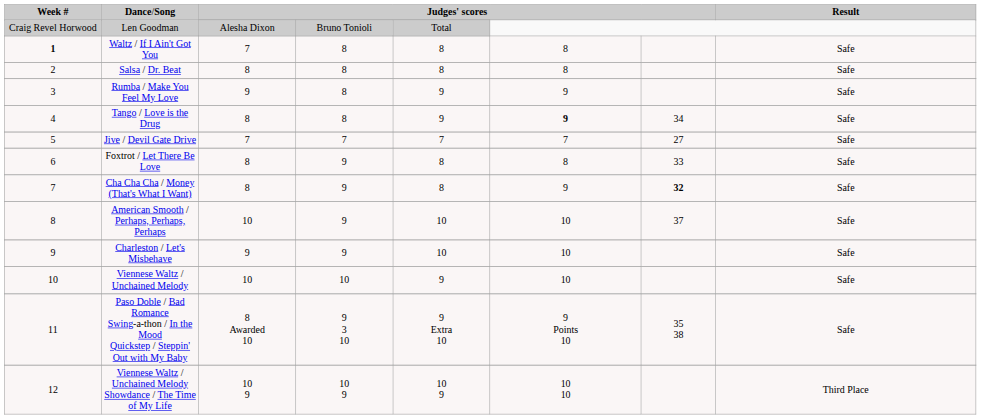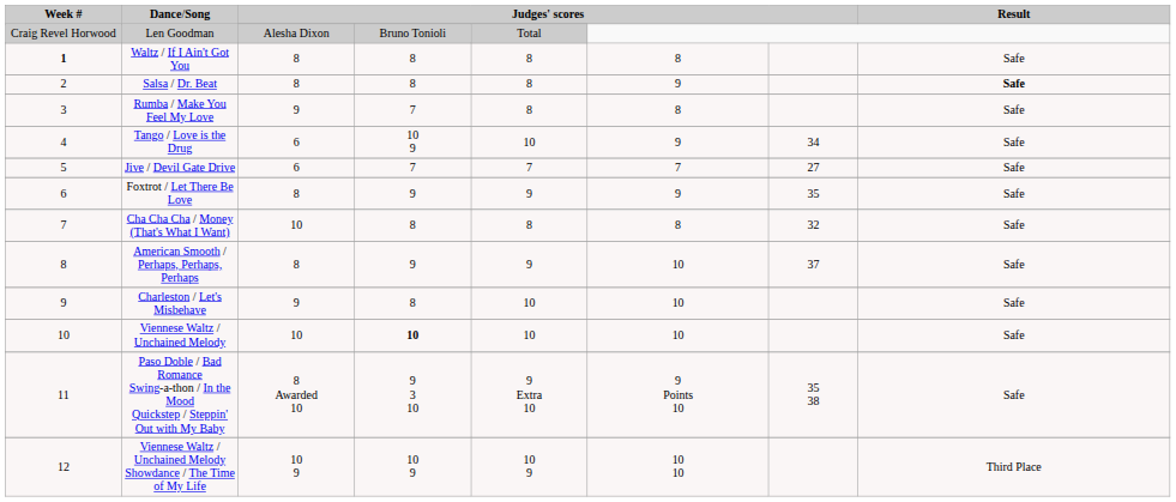Waltz / If I Ain't Got You | column 3: 7 -> 8
Salsa / Dr. Beat | column 6: 8 -> 9
Salsa / Dr. Beat | column 8: normal -> bold
Rumba / Make You Feel My Love | column 4: 8 -> 7
Rumba / Make You Feel My Love | column 5: 9 -> 8
Rumba / Make You Feel My Love | column 6: 9 -> 8
Tango / Love is the Drug | column 3: 8 -> 6
Tango / Love is the Drug | column 4: 8 -> 10 9
Tango / Love is the Drug | column 5: 9 -> 10
Tango / Love is the Drug | column 6: bold -> normal
Jive / Devil Gate Drive | column 3: 7 -> 6
Foxtrot / Let There Be Love | column 5: 8 -> 9
Foxtrot / Let There Be Love | column 6: 8 -> 9
Foxtrot / Let There Be Love | column 7: 33 -> 35
Cha Cha Cha / Money (That's What I Want) | column 3: 8 -> 10
Cha Cha Cha / Money (That's What I Want) | column 4: 9 -> 8
Cha Cha Cha / Money (That's What I Want) | column 6: 9 -> 8
Cha Cha Cha / Money (That's What I Want) | column 7: bold -> normal
American Smooth / Perhaps, Perhaps, Perhaps | column 3: 10 -> 8
American Smooth / Perhaps, Perhaps, Perhaps | column 5: 10 -> 9
Charleston / Let's Misbehave | column 4: 9 -> 8
Viennese Waltz / Unchained Melody | column 4: normal -> bold
Viennese Waltz / Unchained Melody | column 5: 9 -> 10
